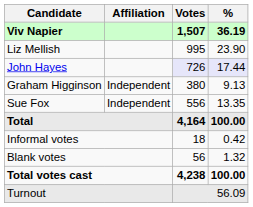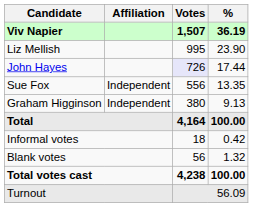John Hayes | %: lavender background -> no background
rows swapped: Sue Fox <-> Graham Higginson
